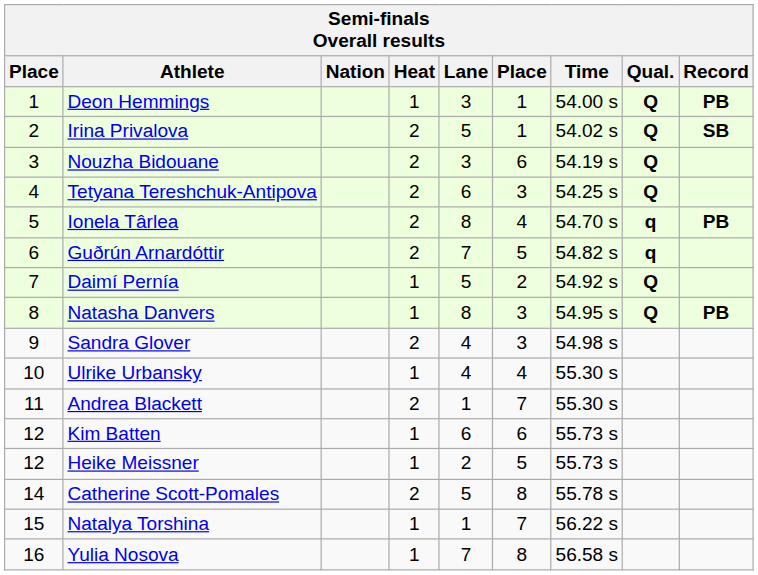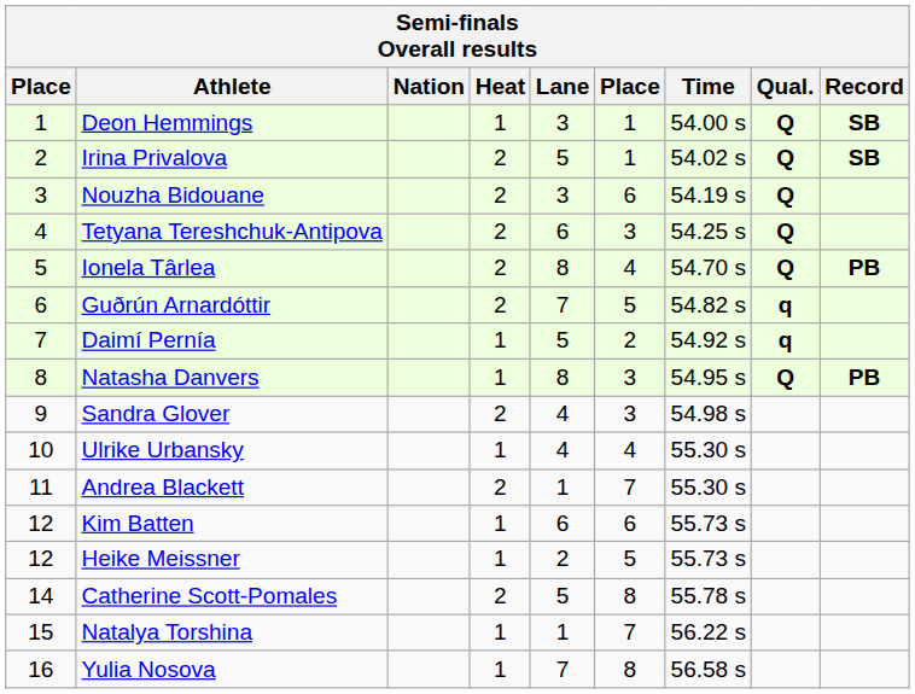Deon Hemmings | Record: PB -> SB
Ionela Târlea | Qual.: q -> Q
Daimí Pernía | Qual.: Q -> q
